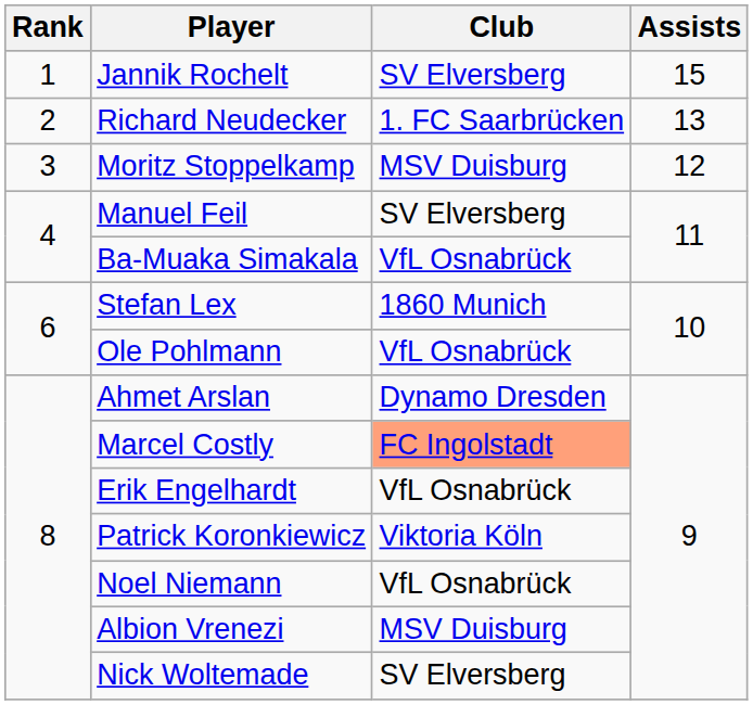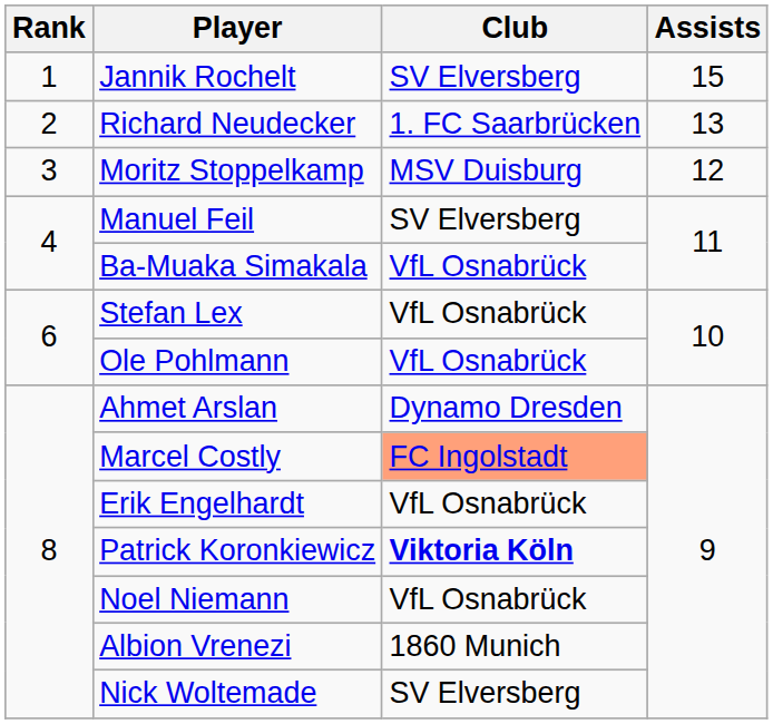Stefan Lex | Club: 1860 Munich -> VfL Osnabrück
Patrick Koronkiewicz | Club: normal -> bold
Albion Vrenezi | Club: MSV Duisburg -> 1860 Munich
